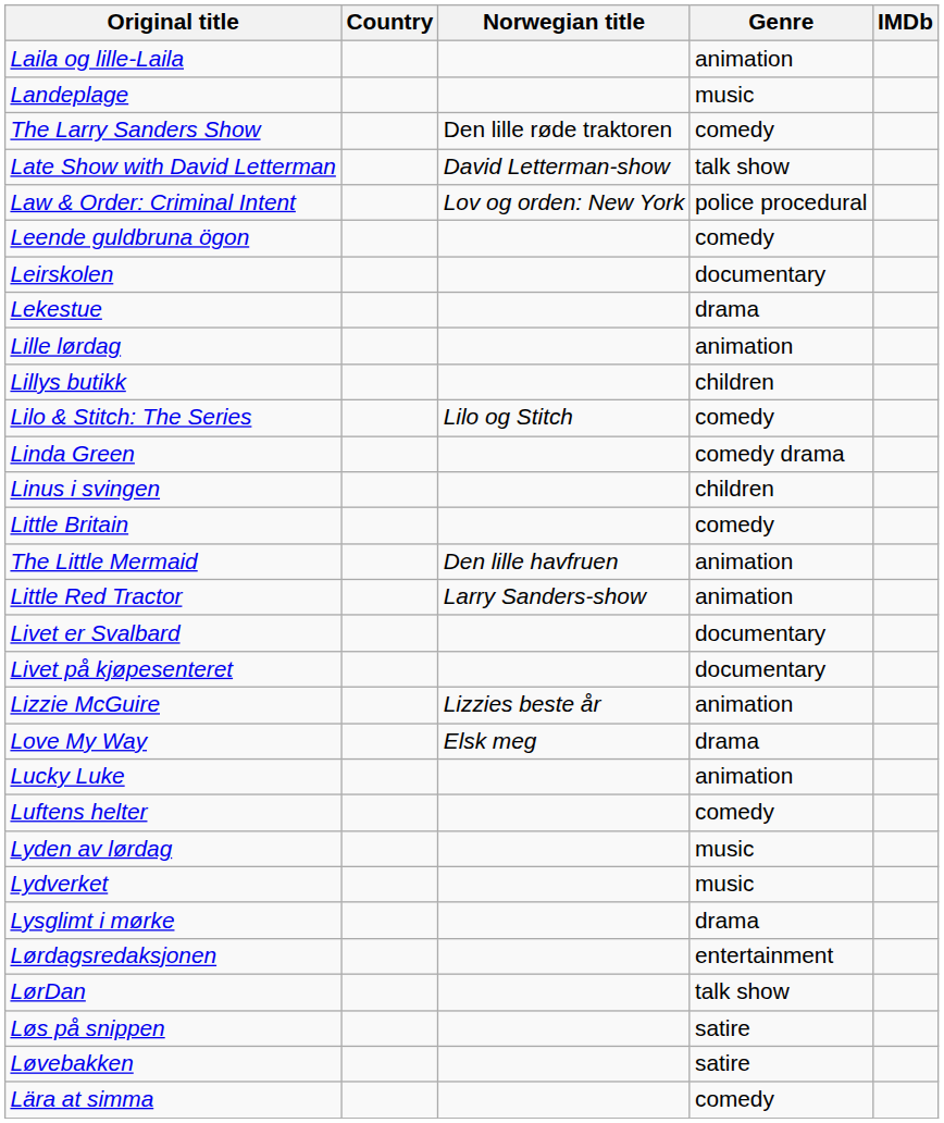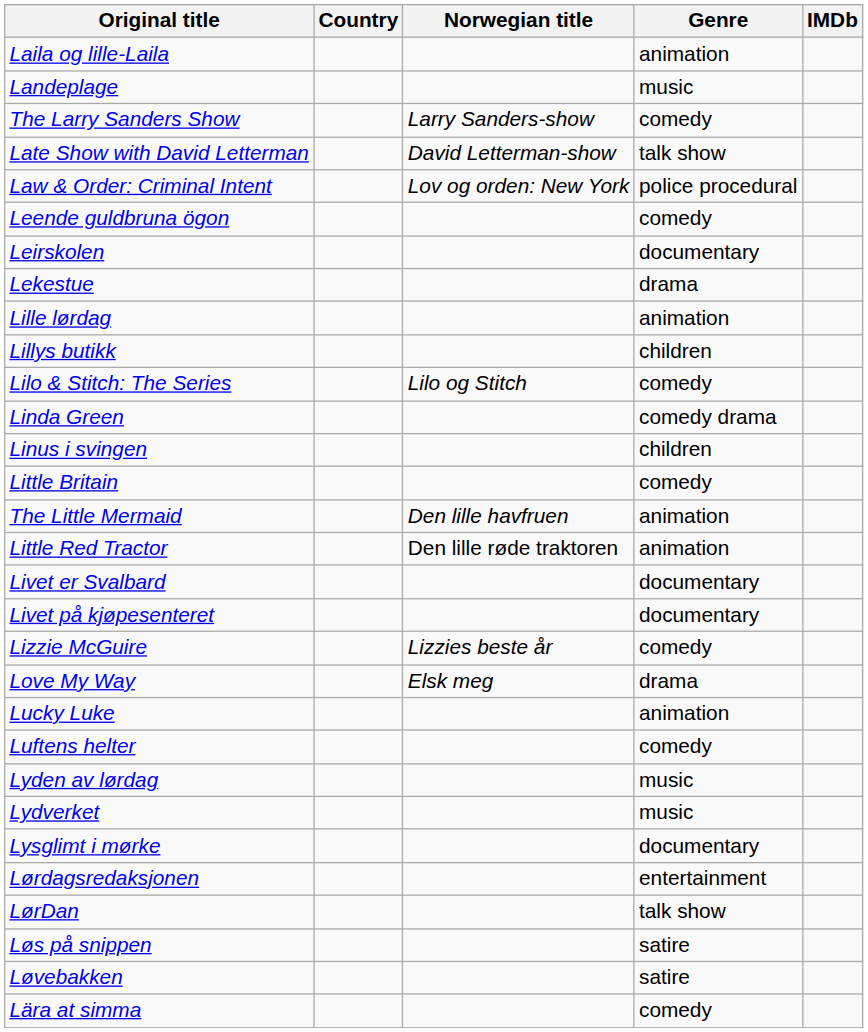The Larry Sanders Show | Norwegian title: Den lille røde traktoren -> Larry Sanders-show
Little Red Tractor | Norwegian title: Larry Sanders-show -> Den lille røde traktoren
Lizzie McGuire | Genre: animation -> comedy
Lysglimt i mørke | Genre: drama -> documentary
